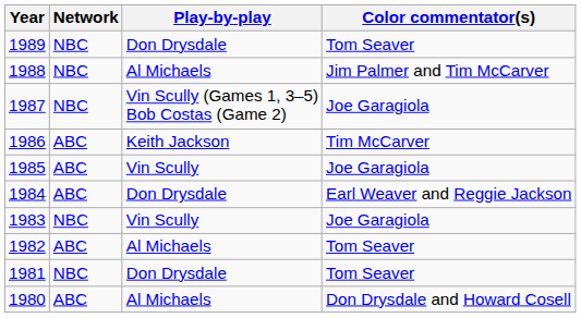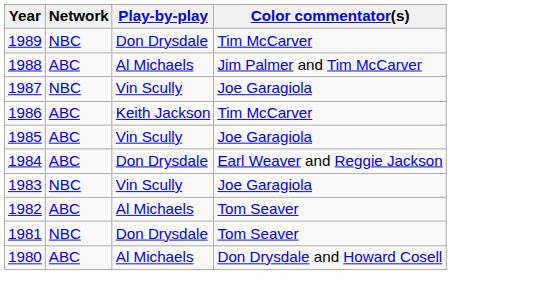1989 | Color commentator(s): Tom Seaver -> Tim McCarver
1988 | Network: NBC -> ABC
1987 | Play-by-play: Vin Scully (Games 1, 3–5) Bob Costas (Game 2) -> Vin Scully
